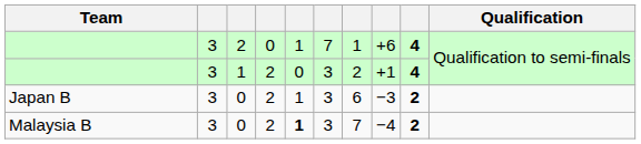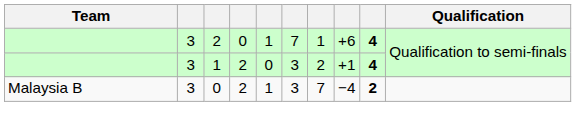- row: Japan B | 3 | 0 | 2 | 1 | 3 | 6 | −3 | 2
Malaysia B | column 5: bold -> normal
